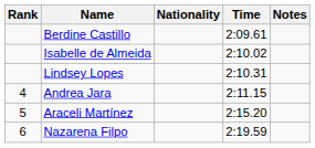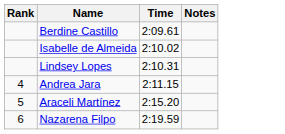- column: Nationality
